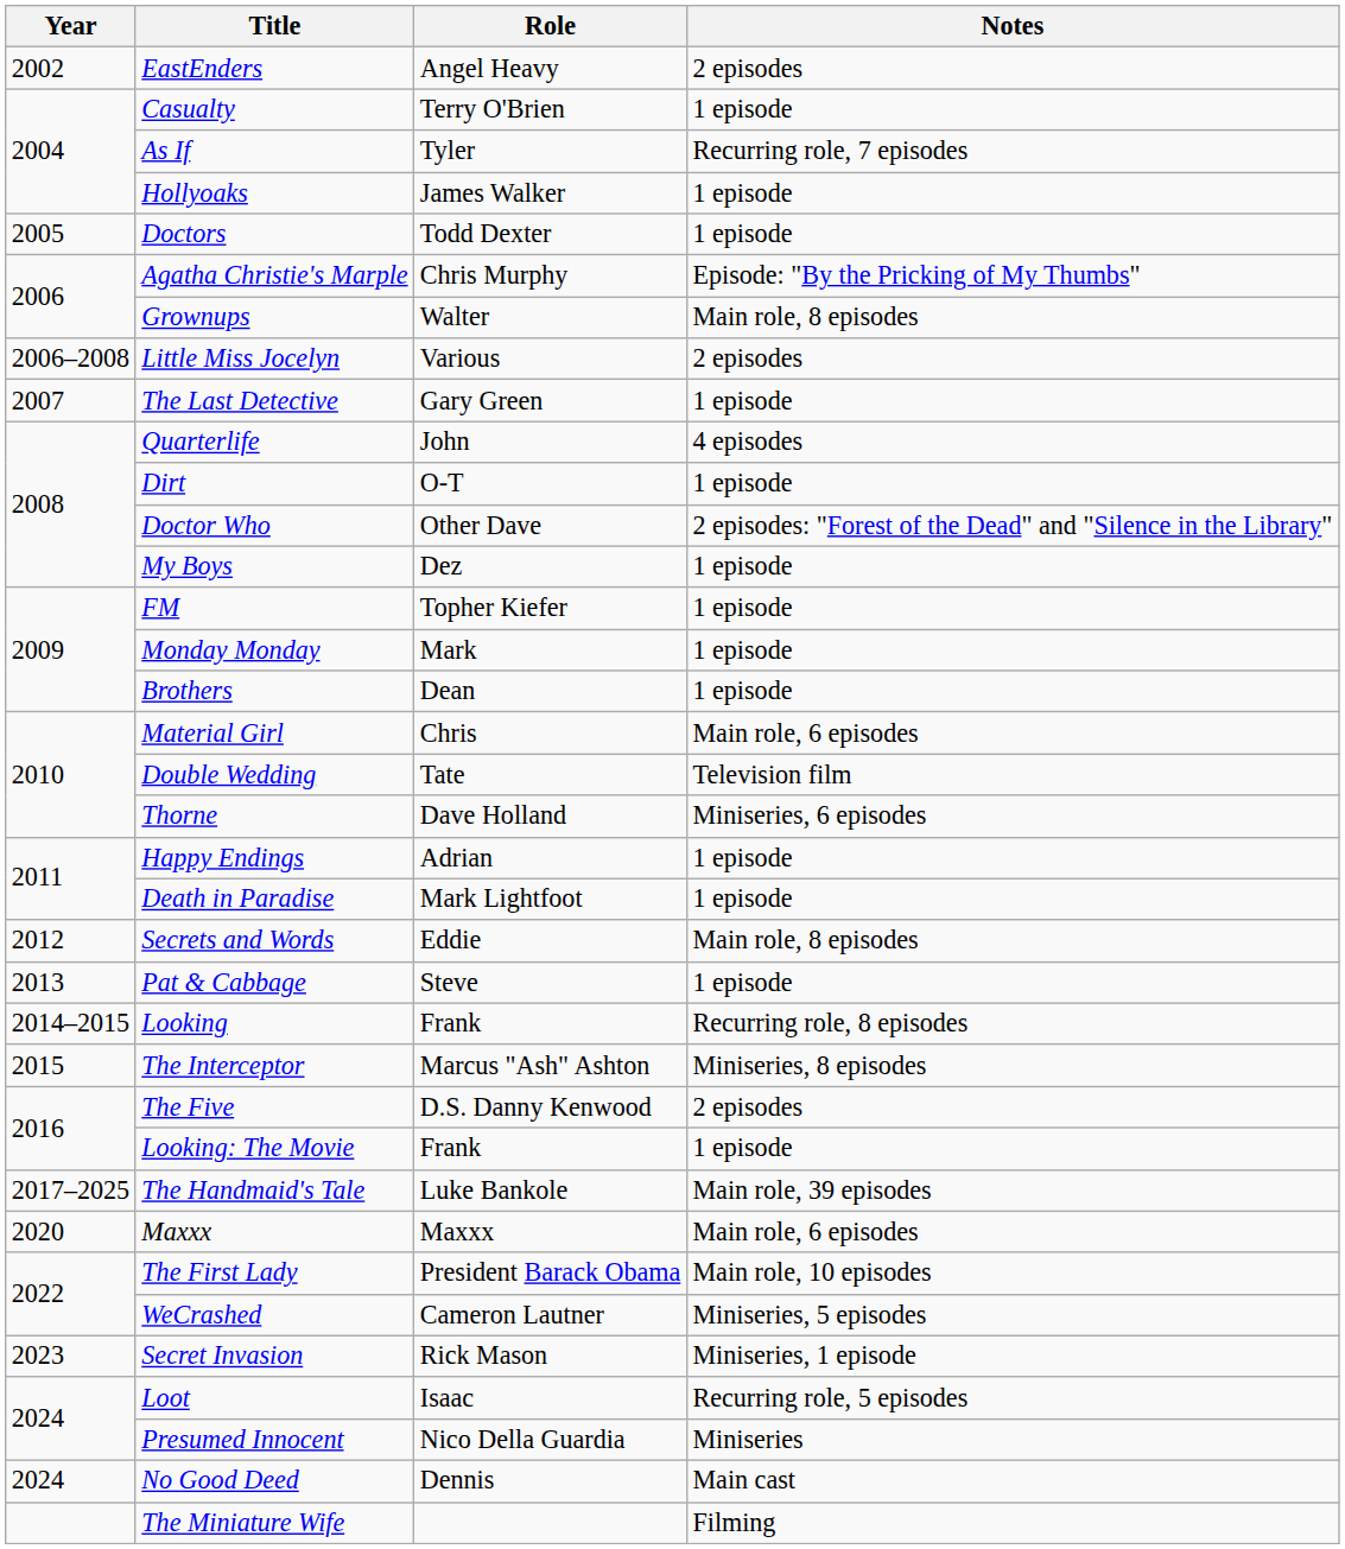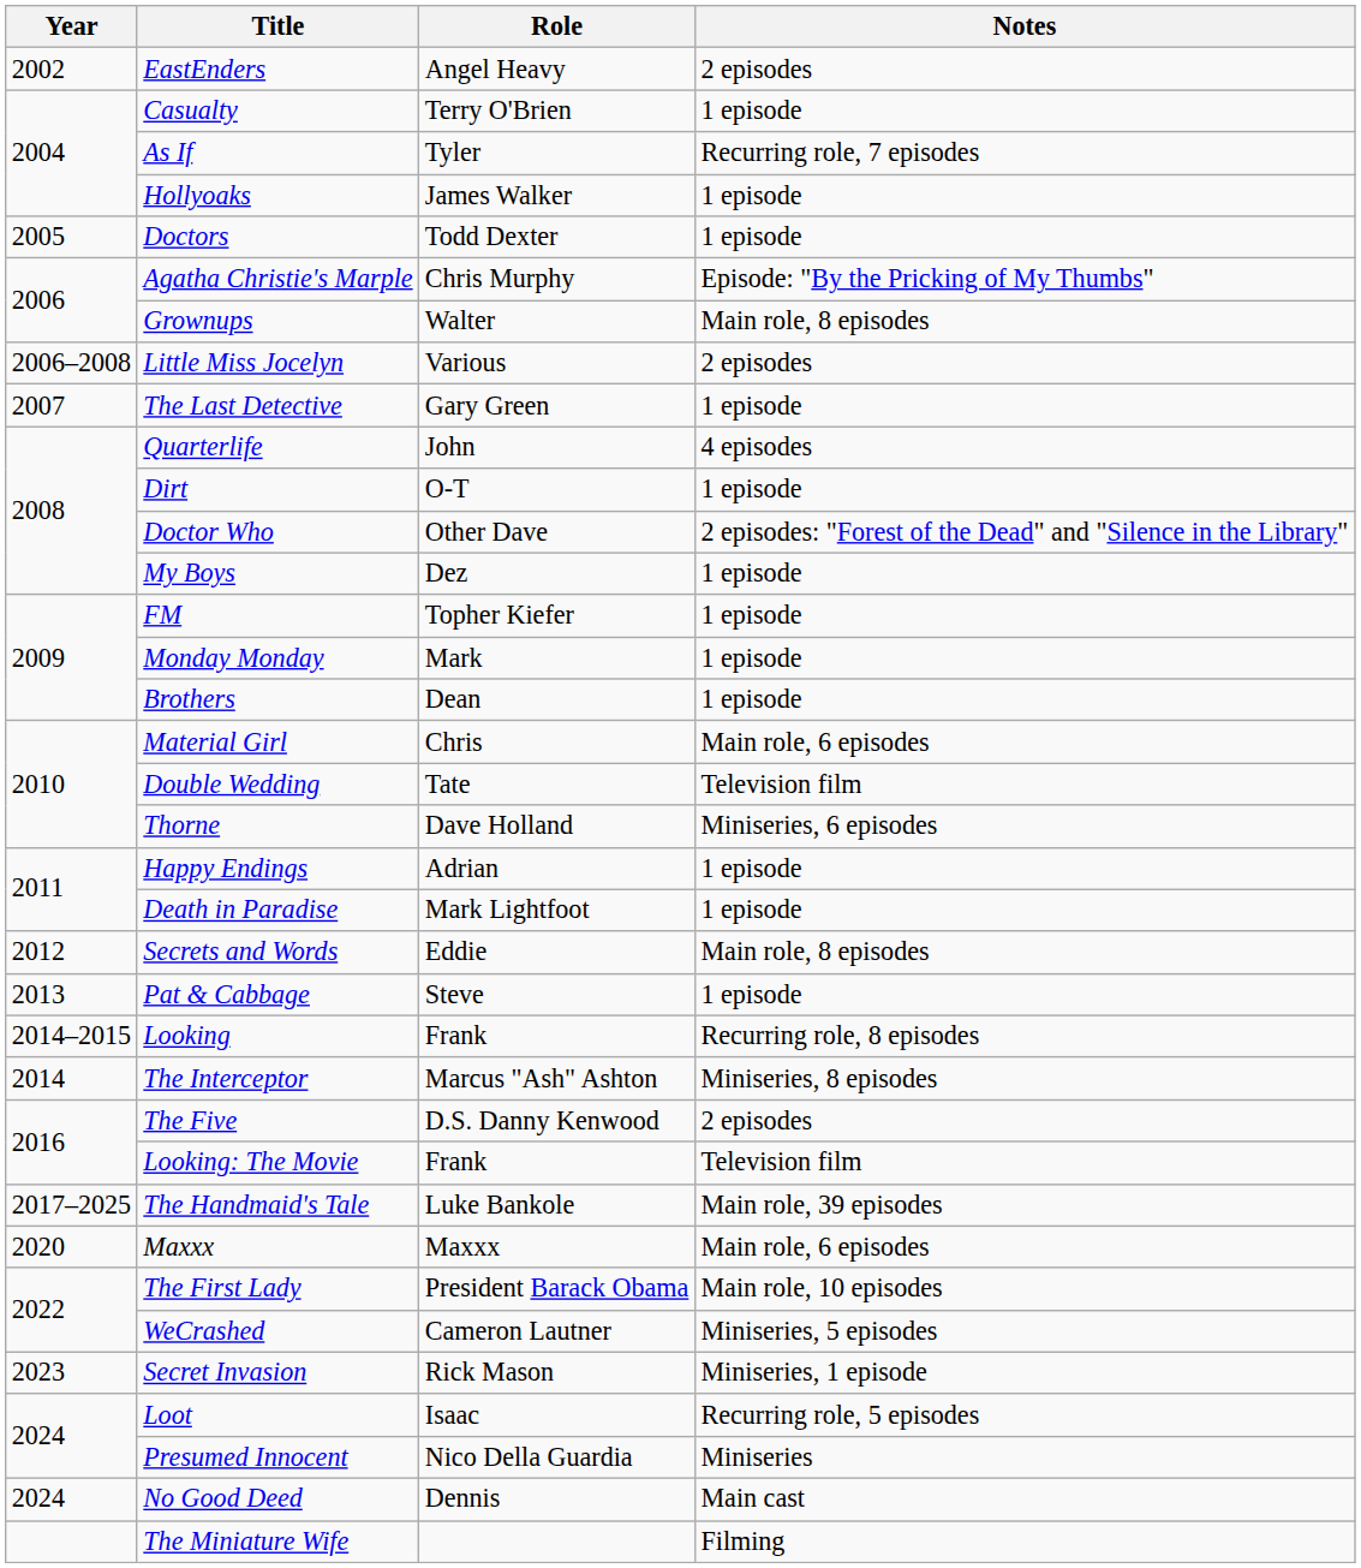The Interceptor | Year: 2015 -> 2014
Looking: The Movie | Notes: 1 episode -> Television film
